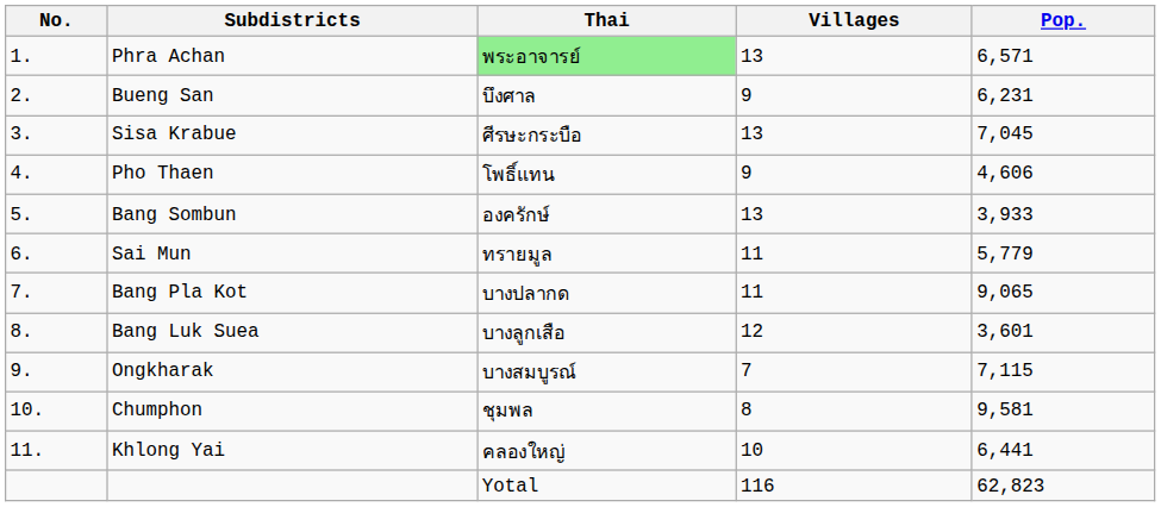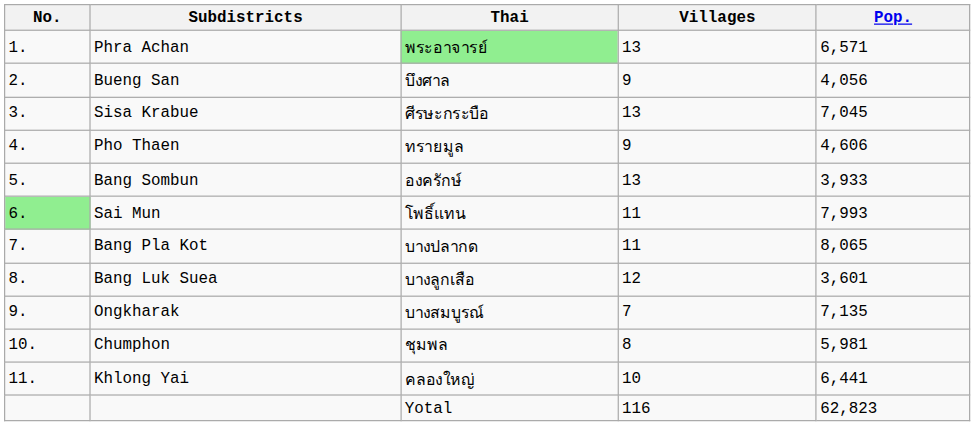Bueng San | Pop.: 6,231 -> 4,056
Pho Thaen | Thai: โพธิ์แทน -> ทรายมูล
Sai Mun | No.: no background -> lightgreen background
Sai Mun | Thai: ทรายมูล -> โพธิ์แทน
Sai Mun | Pop.: 5,779 -> 7,993
Bang Pla Kot | Pop.: 9,065 -> 8,065
Ongkharak | Pop.: 7,115 -> 7,135
Chumphon | Pop.: 9,581 -> 5,981
